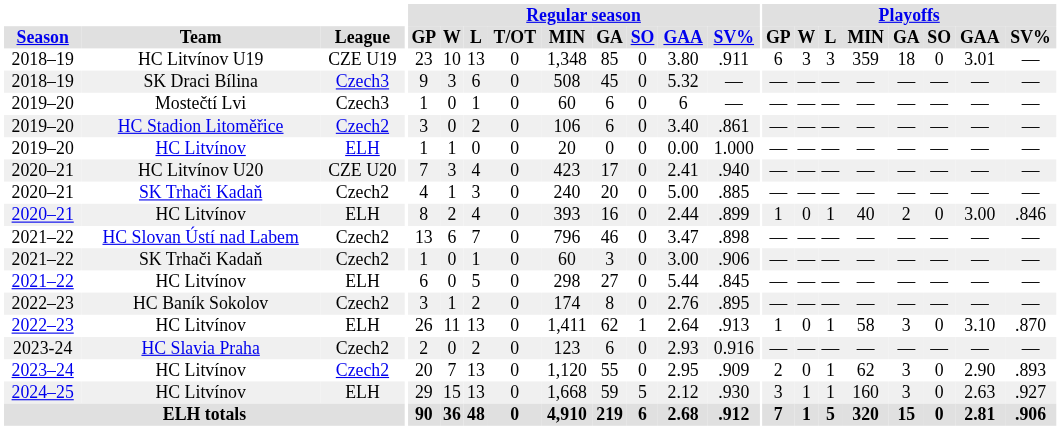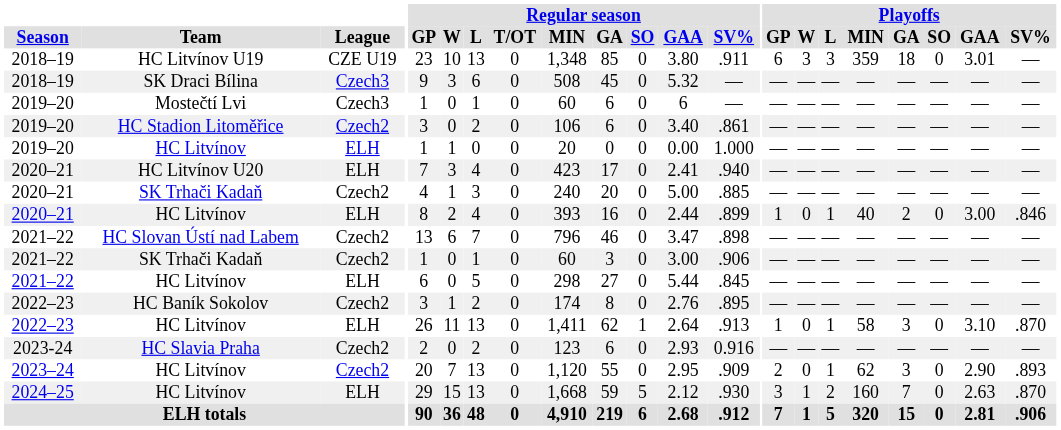HC Litvínov U20 | League: CZE U20 -> ELH
2024–25 / HC Litvínov | Playoffs / L: 1 -> 2
2024–25 / HC Litvínov | Playoffs / GA: 3 -> 7
2024–25 / HC Litvínov | Playoffs / SV%: .927 -> .870
